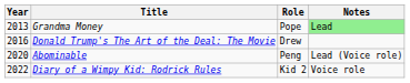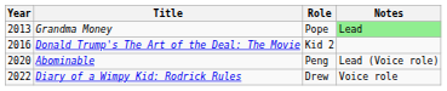Donald Trump's The Art of the Deal: The Movie | Role: Drew -> Kid 2
Diary of a Wimpy Kid: Rodrick Rules | Role: Kid 2 -> Drew
